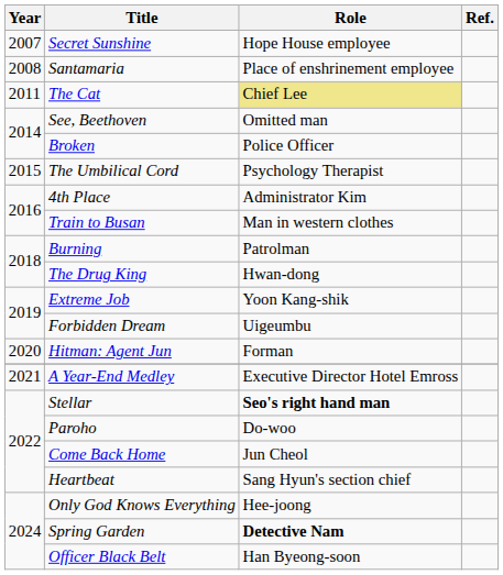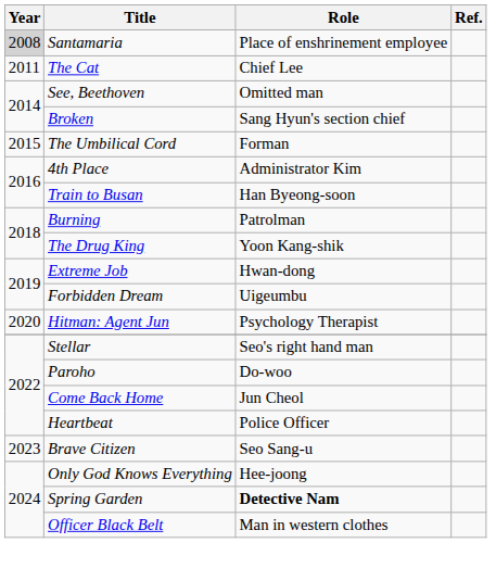- row: 2007 | Secret Sunshine | Hope House employee
Santamaria | Year: no background -> lightgrey background
The Cat | Role: khaki background -> no background
Broken | Role: Police Officer -> Sang Hyun's section chief
The Umbilical Cord | Role: Psychology Therapist -> Forman
Train to Busan | Role: Man in western clothes -> Han Byeong-soon
The Drug King | Role: Hwan-dong -> Yoon Kang-shik
Extreme Job | Role: Yoon Kang-shik -> Hwan-dong
Hitman: Agent Jun | Role: Forman -> Psychology Therapist
- row: 2021 | A Year-End Medley | Executive Director Hotel Emross
Stellar | Role: bold -> normal
Heartbeat | Role: Sang Hyun's section chief -> Police Officer
+ row: 2023 | Brave Citizen | Seo Sang-u
Officer Black Belt | Role: Han Byeong-soon -> Man in western clothes
